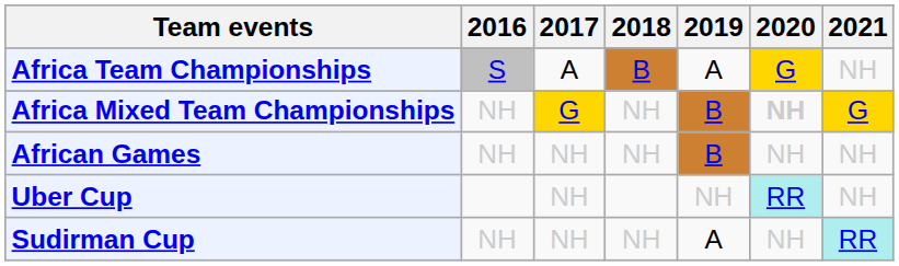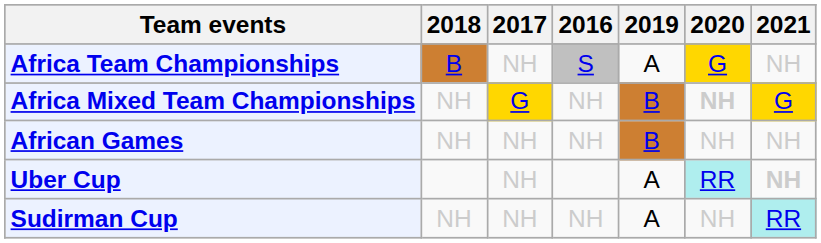columns swapped: 2016 <-> 2018
Africa Team Championships | 2017: A -> NH
Uber Cup | 2019: NH -> A
Uber Cup | 2021: normal -> bold
